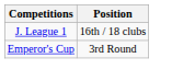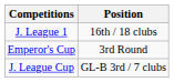+ row: J. League Cup | GL-B 3rd / 7 clubs
